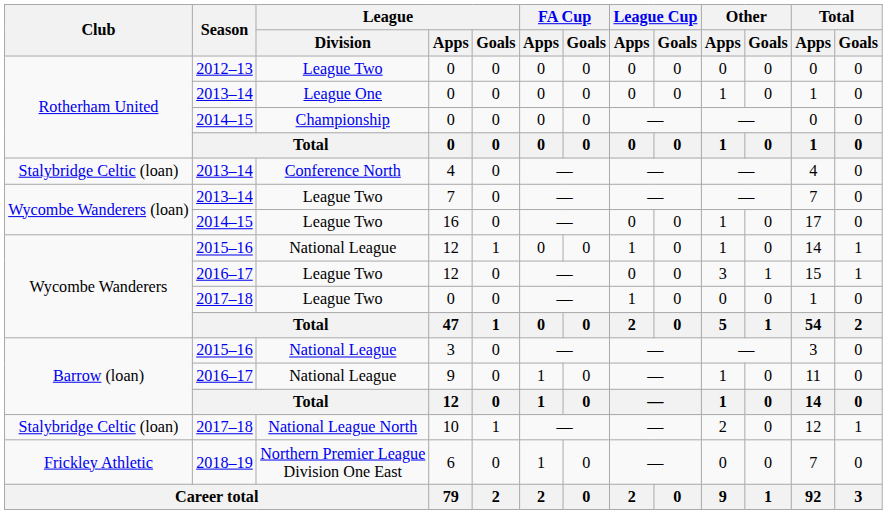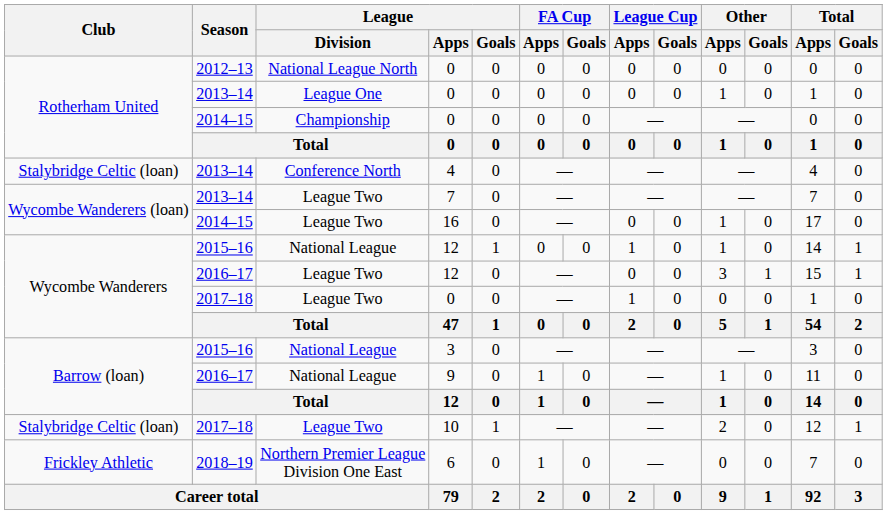2012–13 / 0 | League / Division: League Two -> National League North
10 | League / Division: National League North -> League Two
